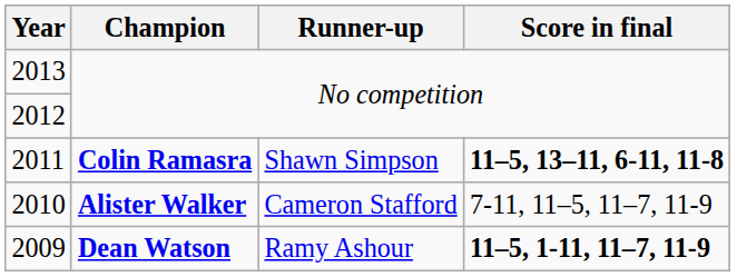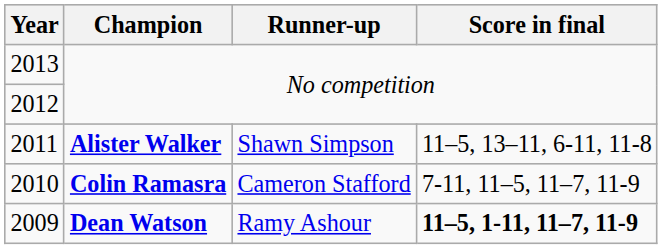2011 | Champion: Colin Ramasra -> Alister Walker
2011 | Score in final: bold -> normal
2010 | Champion: Alister Walker -> Colin Ramasra
